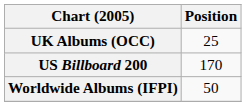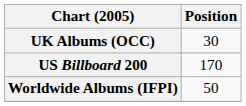UK Albums (OCC) | Position: 25 -> 30
